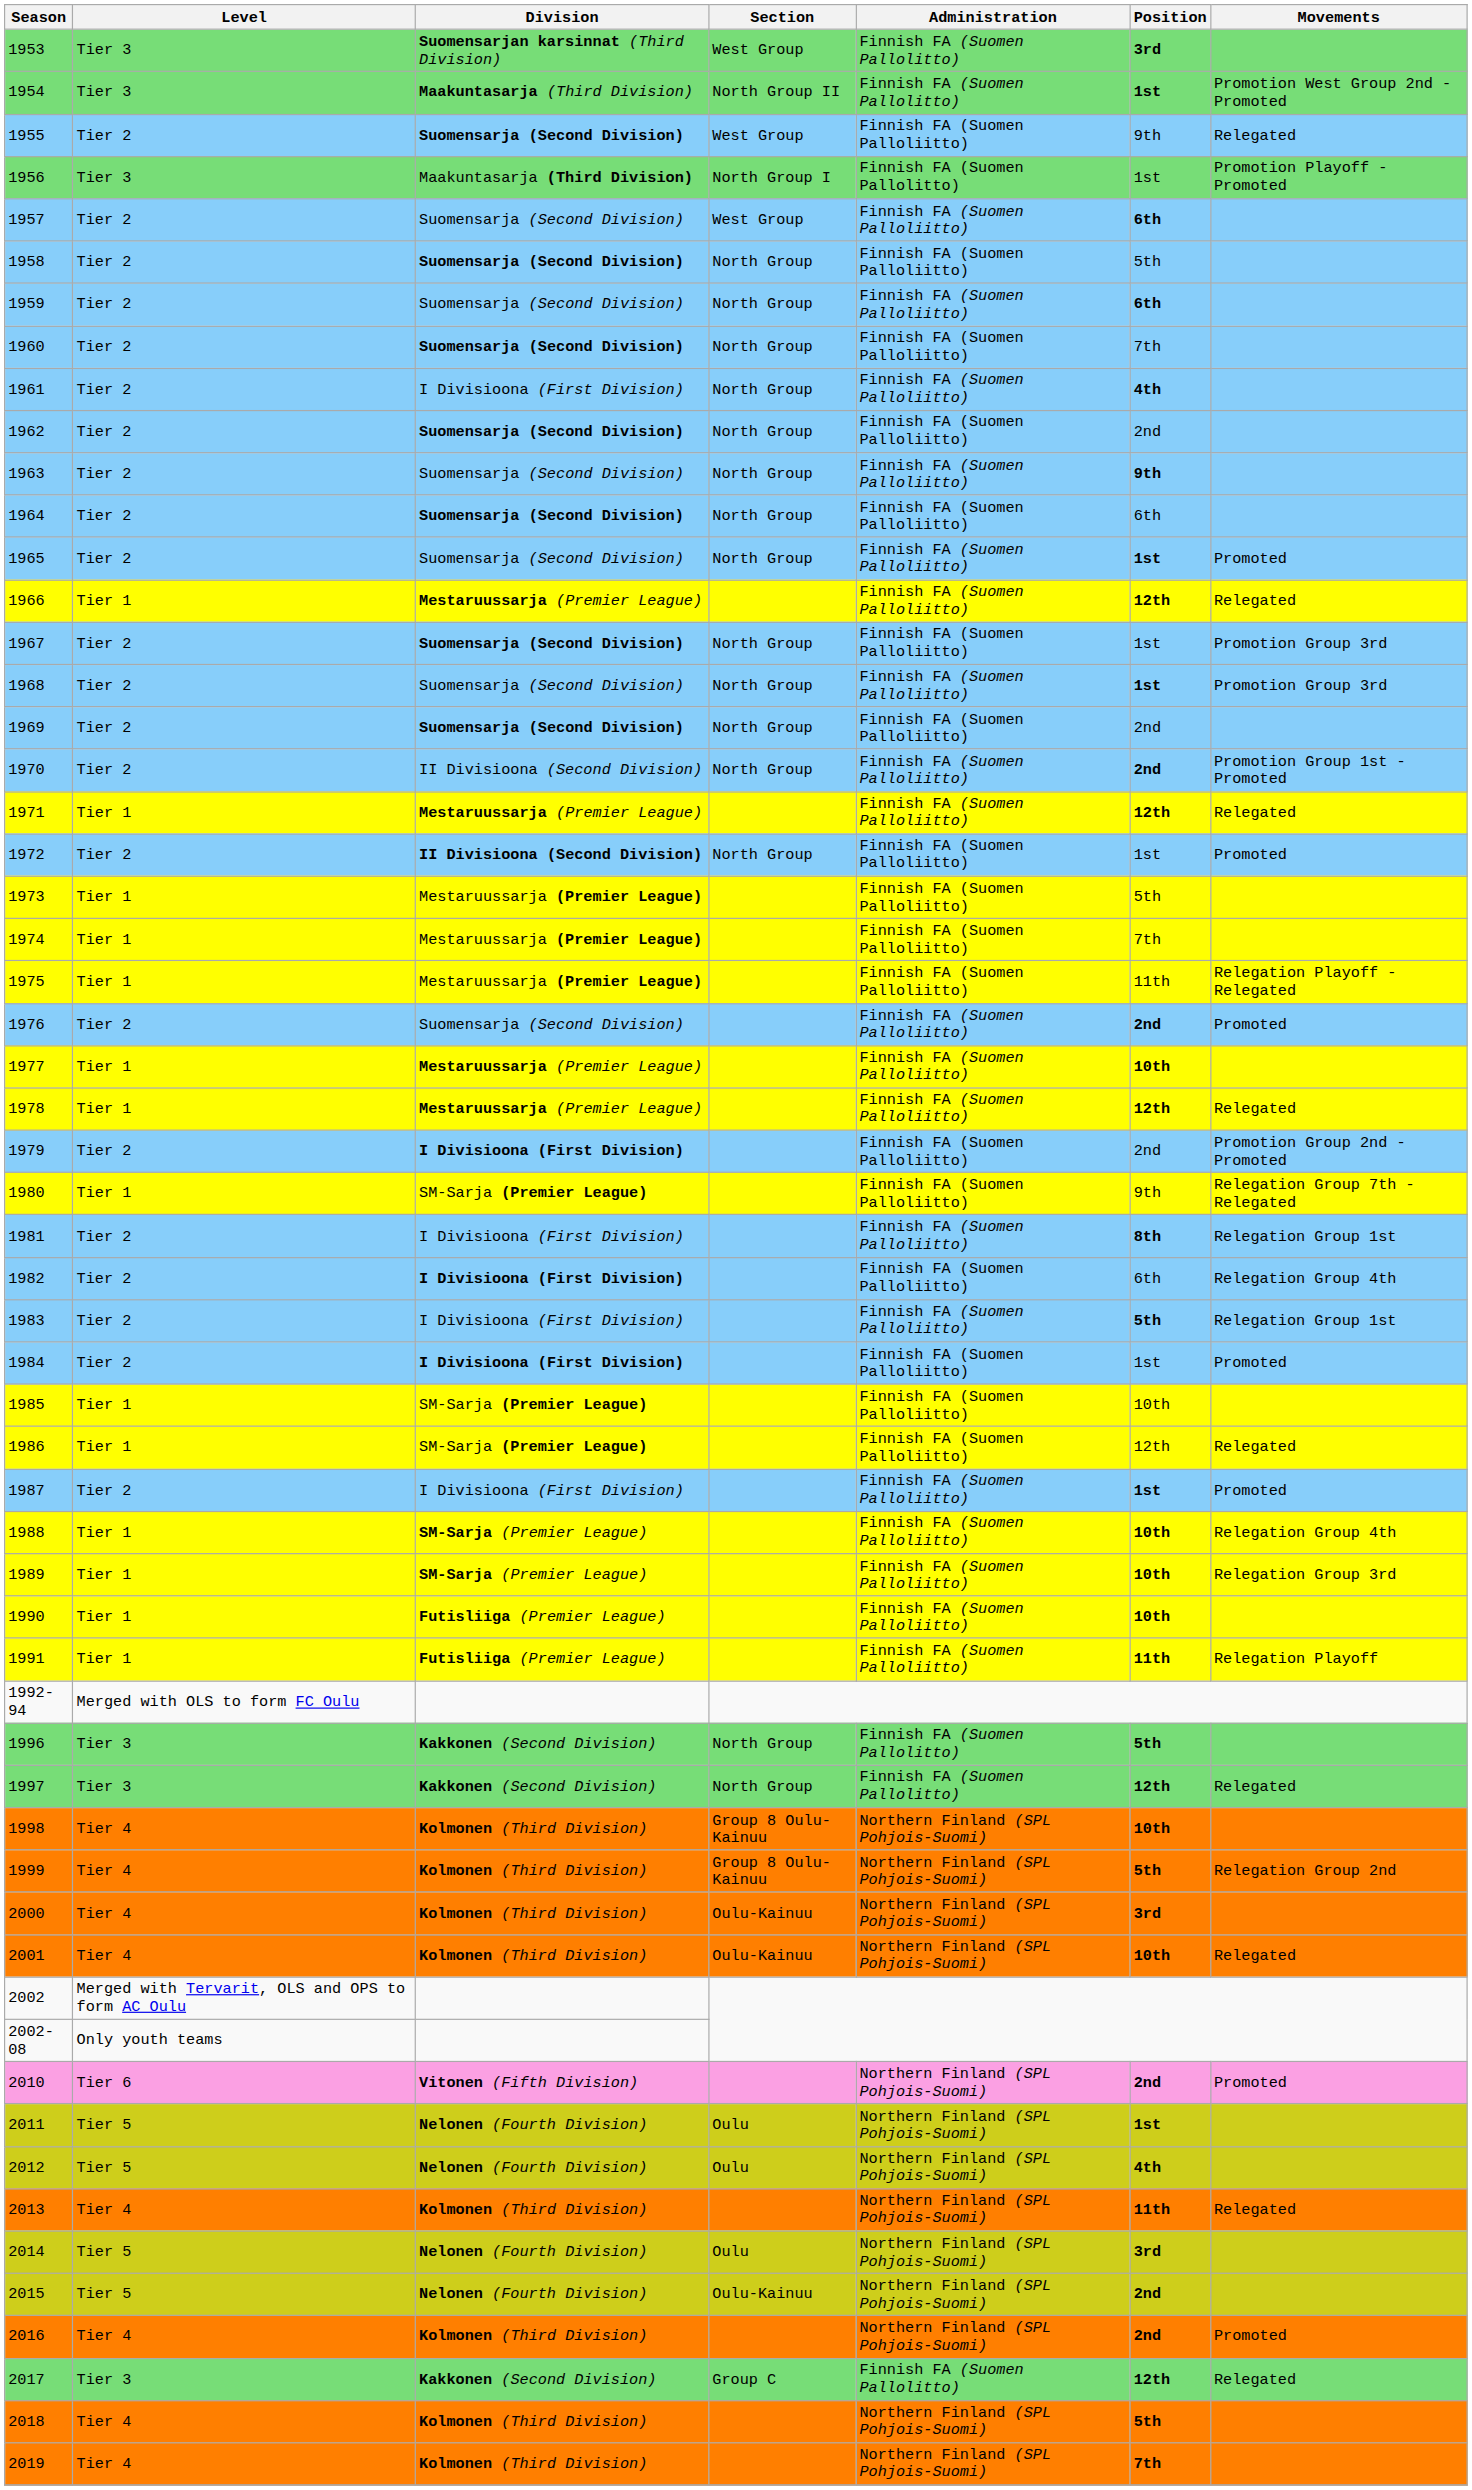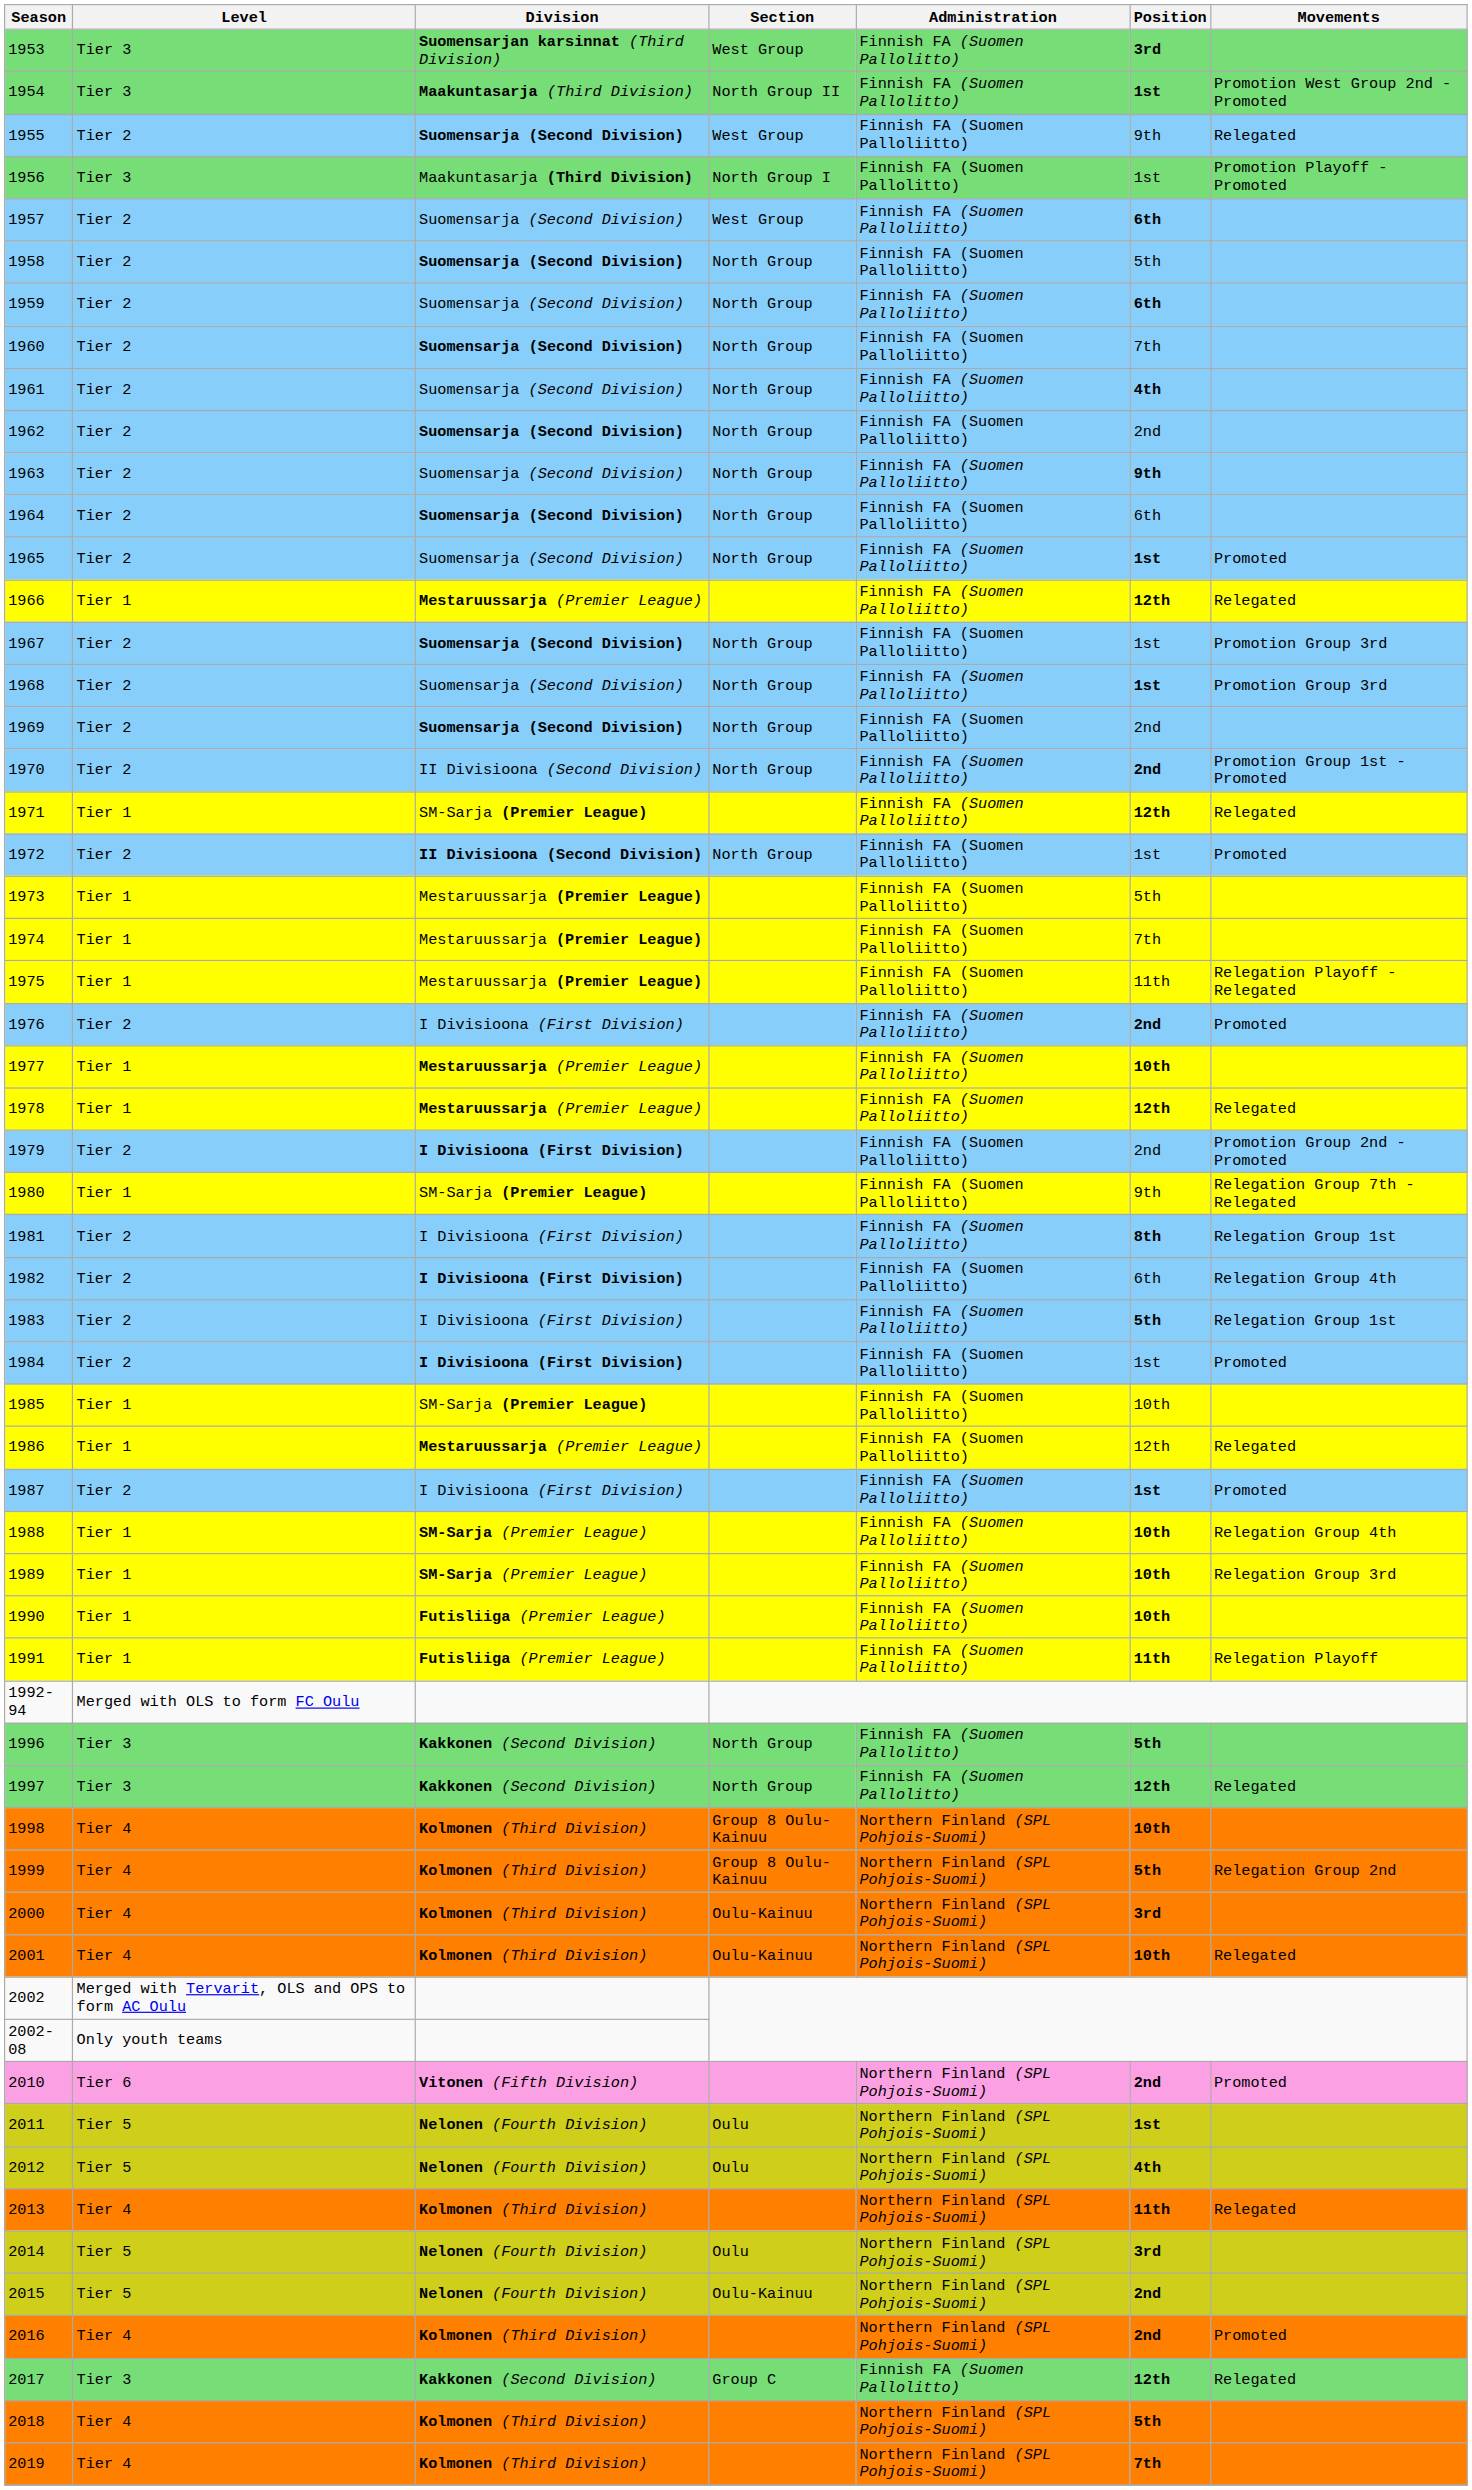1961 | Division: I Divisioona (First Division) -> Suomensarja (Second Division)
1971 | Division: Mestaruussarja (Premier League) -> SM-Sarja (Premier League)
1976 | Division: Suomensarja (Second Division) -> I Divisioona (First Division)
1986 | Division: SM-Sarja (Premier League) -> Mestaruussarja (Premier League)
